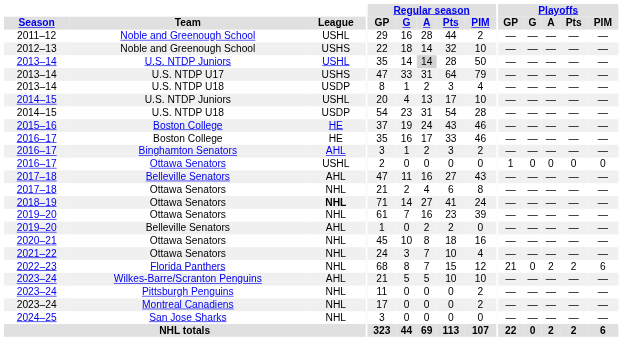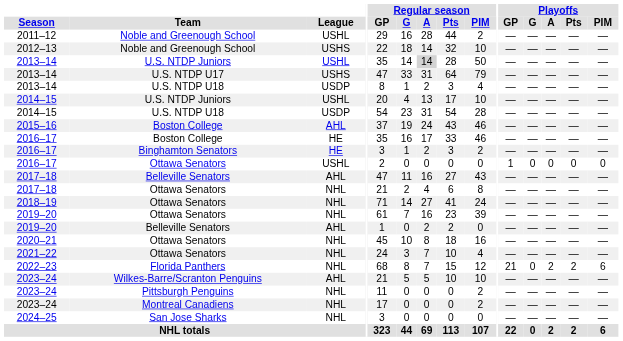2015–16 | League: HE -> AHL
2016–17 / Binghamton Senators | League: AHL -> HE
2018–19 | League: bold -> normal
